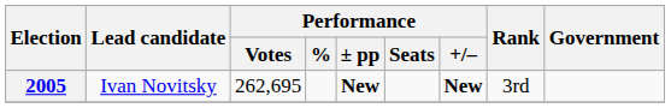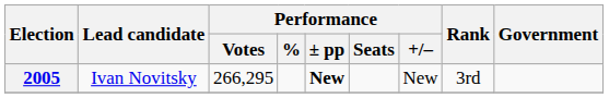2005 | Performance / Votes: 262,695 -> 266,295
2005 | Performance / +/–: bold -> normal
